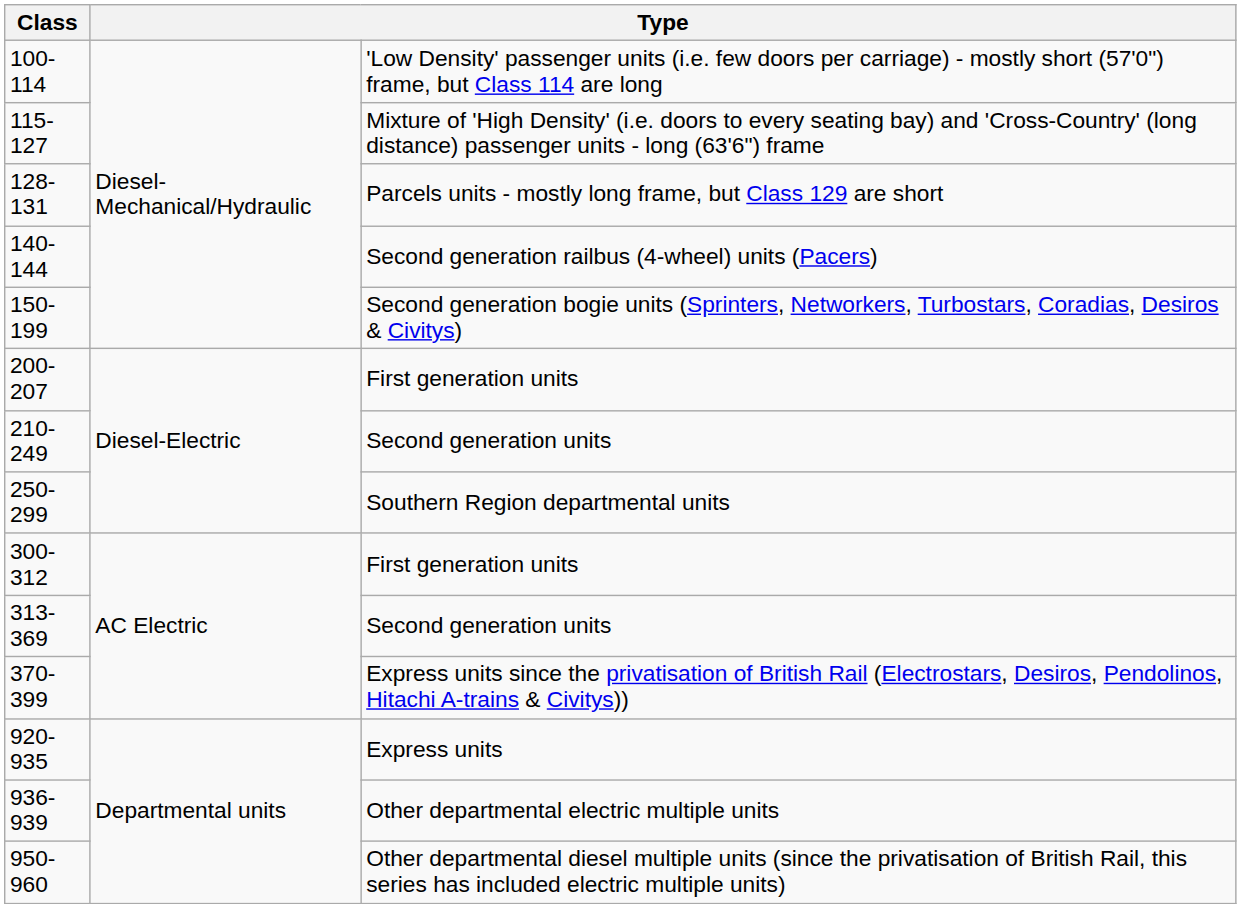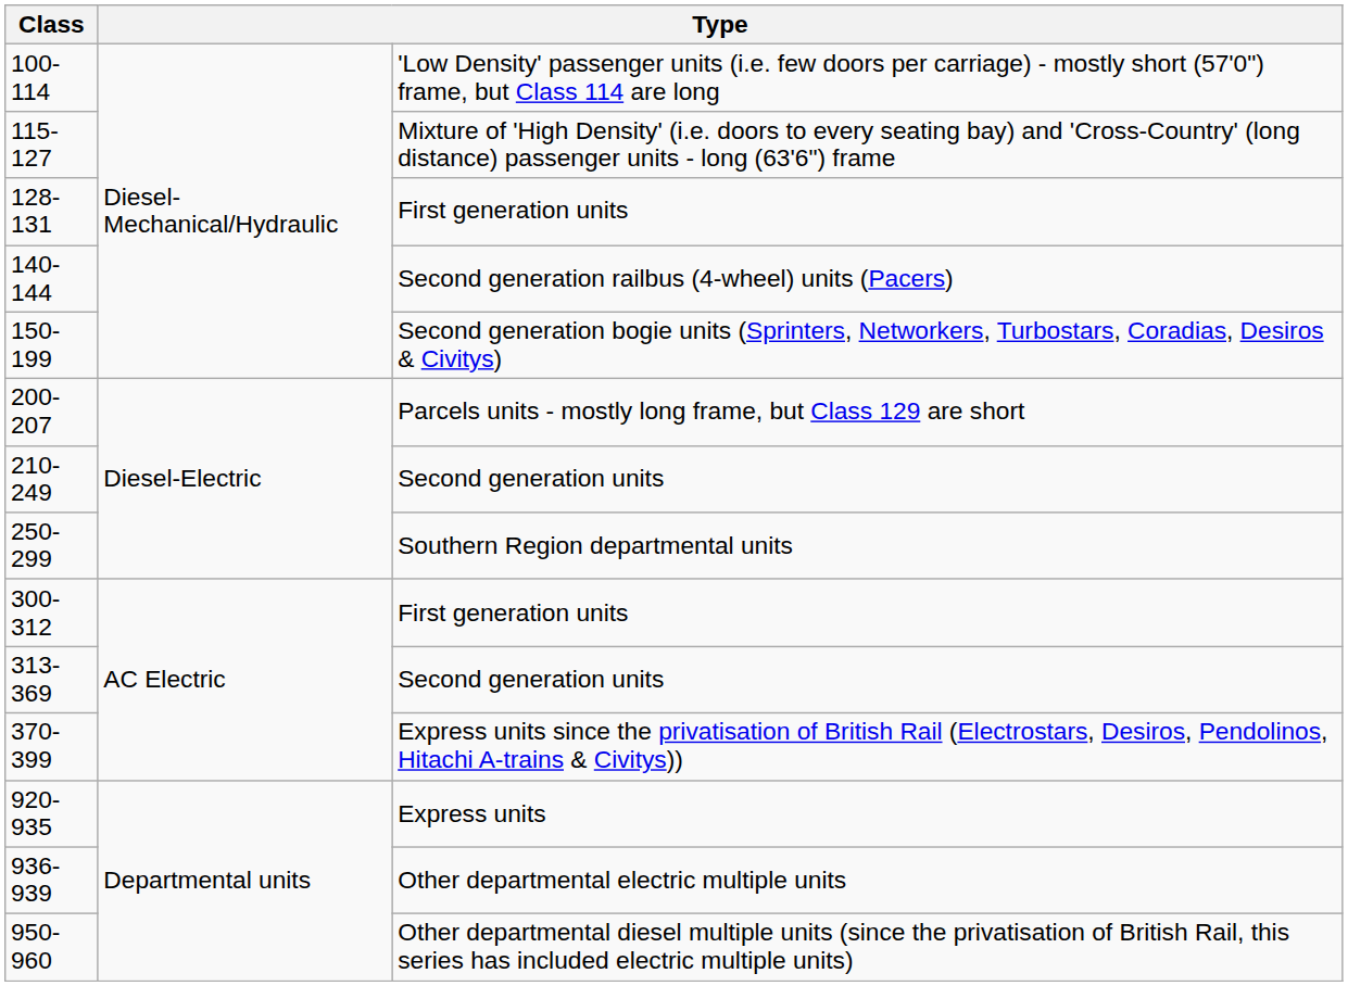128-131 | column 3: Parcels units - mostly long frame, but Class 129 are short -> First generation units
200-207 | column 3: First generation units -> Parcels units - mostly long frame, but Class 129 are short
